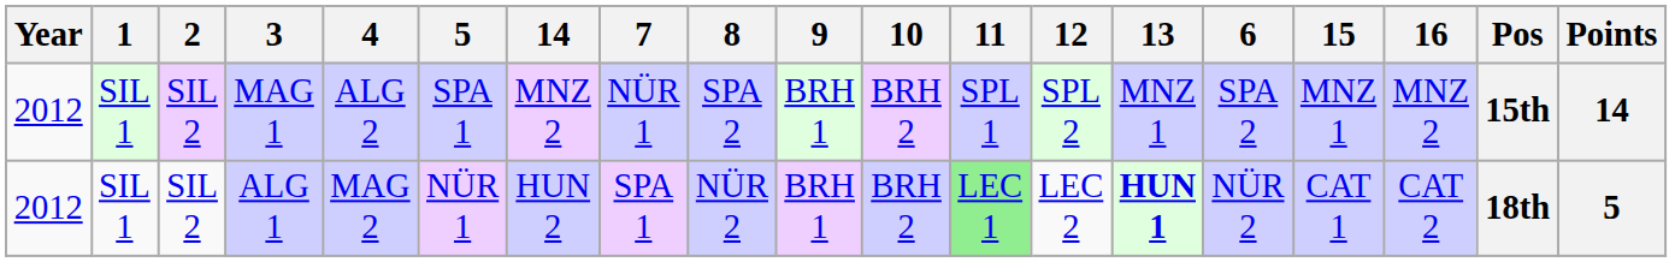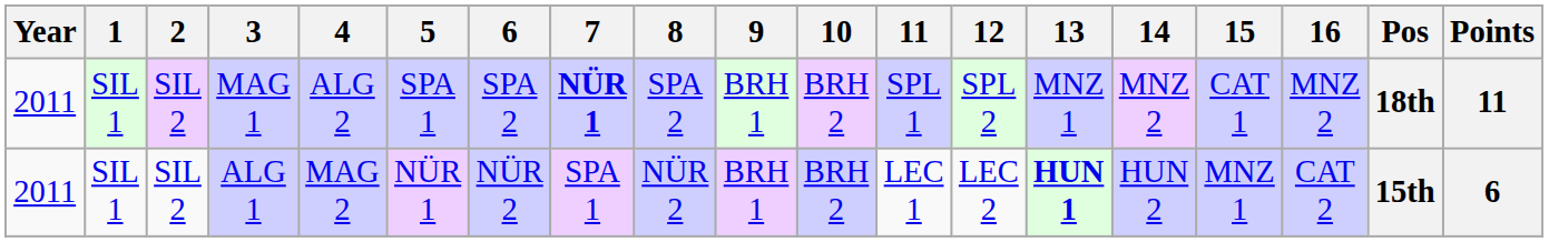columns swapped: 6 <-> 14
MAG 1 | Year: 2012 -> 2011
MAG 1 | 7: normal -> bold
MAG 1 | 15: MNZ 1 -> CAT 1
MAG 1 | Pos: 15th -> 18th
MAG 1 | Points: 14 -> 11
ALG 1 | Year: 2012 -> 2011
ALG 1 | 11: lightgreen background -> no background
ALG 1 | 15: CAT 1 -> MNZ 1
ALG 1 | Pos: 18th -> 15th
ALG 1 | Points: 5 -> 6
